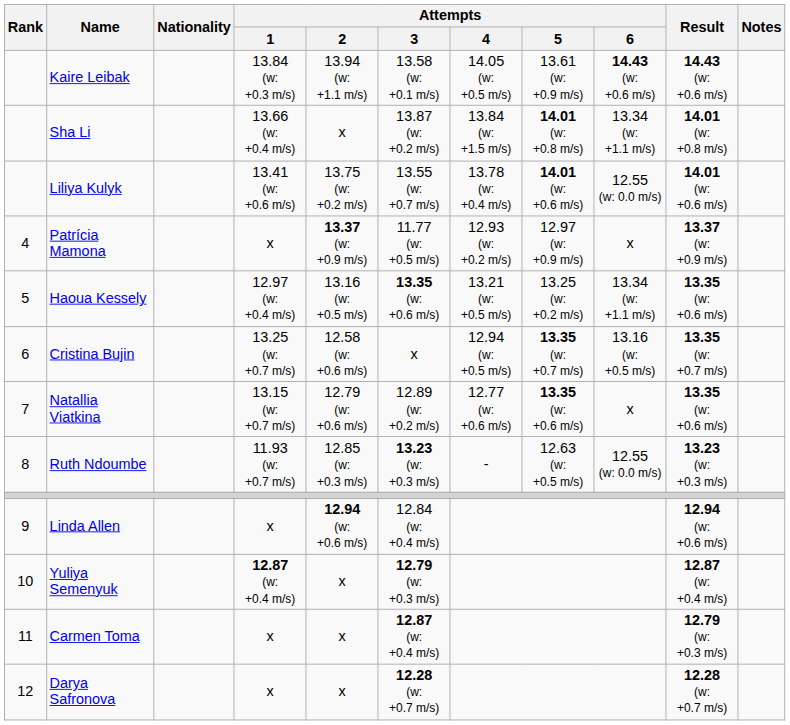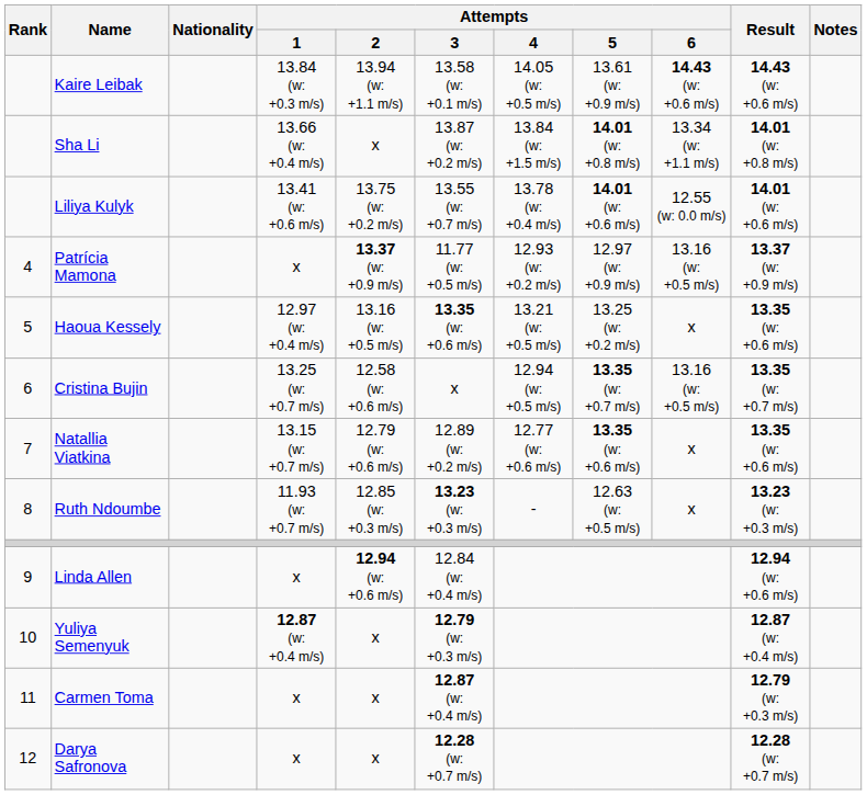Patrícia Mamona | Attempts / 6: x -> 13.16 (w: +0.5 m/s)
Haoua Kessely | Attempts / 6: 13.34 (w: +1.1 m/s) -> x
Ruth Ndoumbe | Attempts / 6: 12.55 (w: 0.0 m/s) -> x
